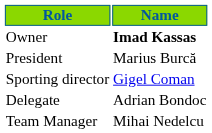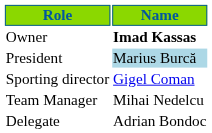President | Name: no background -> lightblue background
rows swapped: Delegate <-> Team Manager
